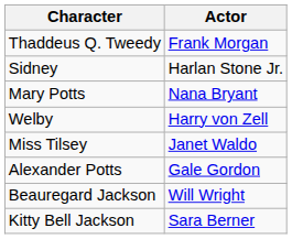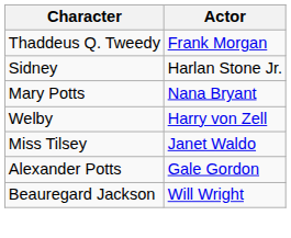- row: Kitty Bell Jackson | Sara Berner
